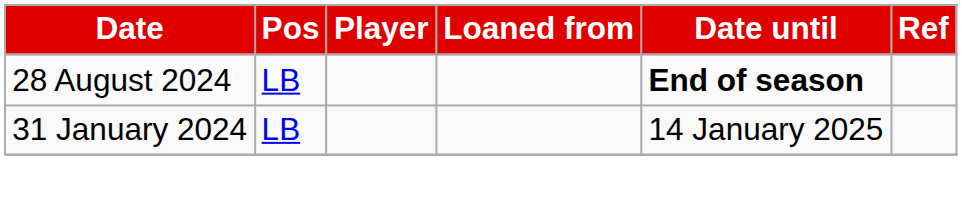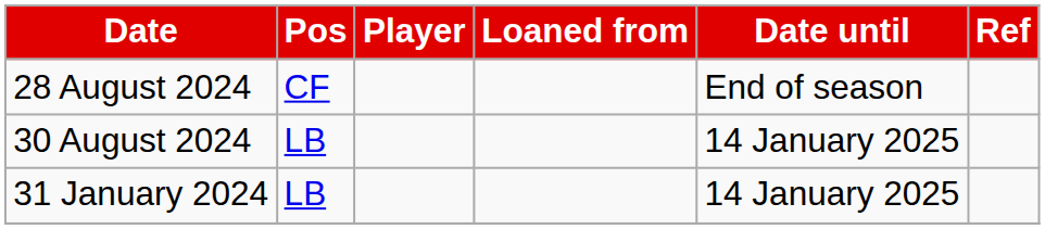28 August 2024 | Pos: LB -> CF
28 August 2024 | Date until: bold -> normal
+ row: 30 August 2024 | LB | 14 January 2025
